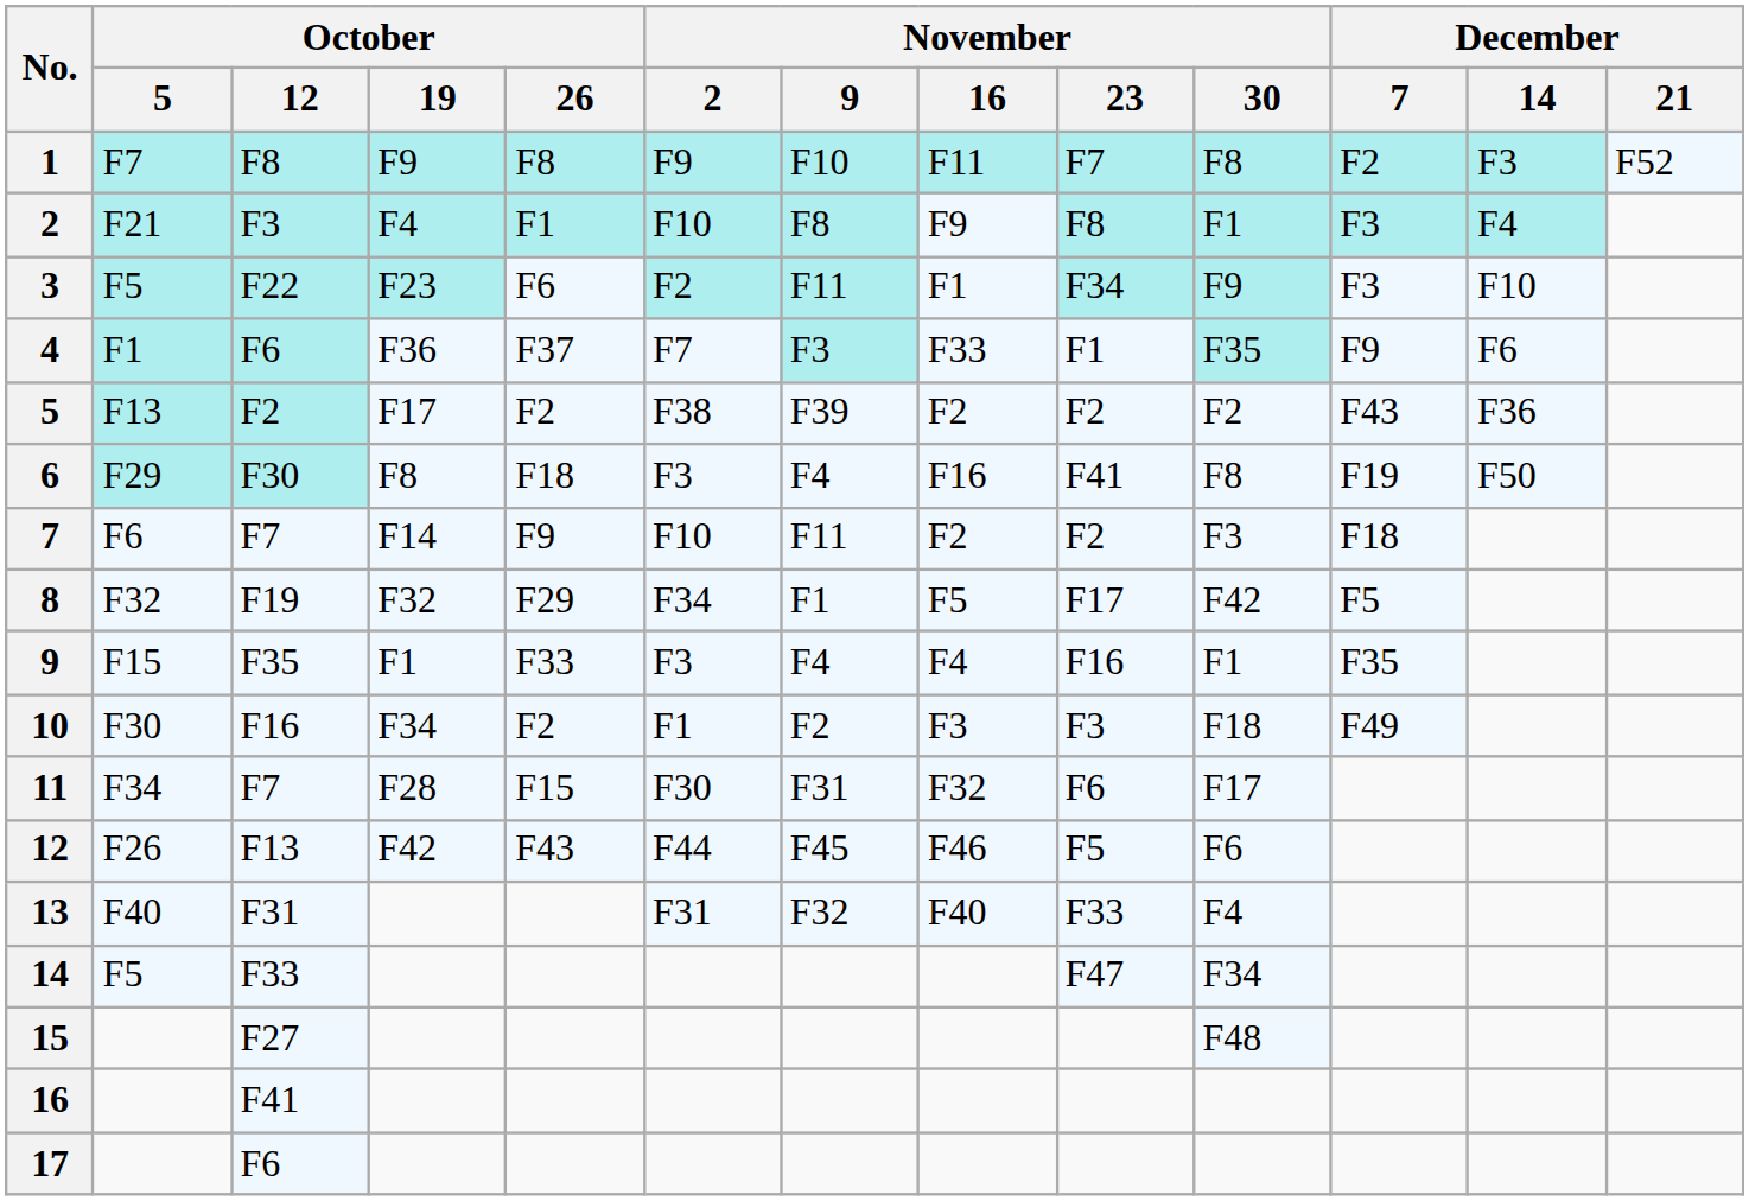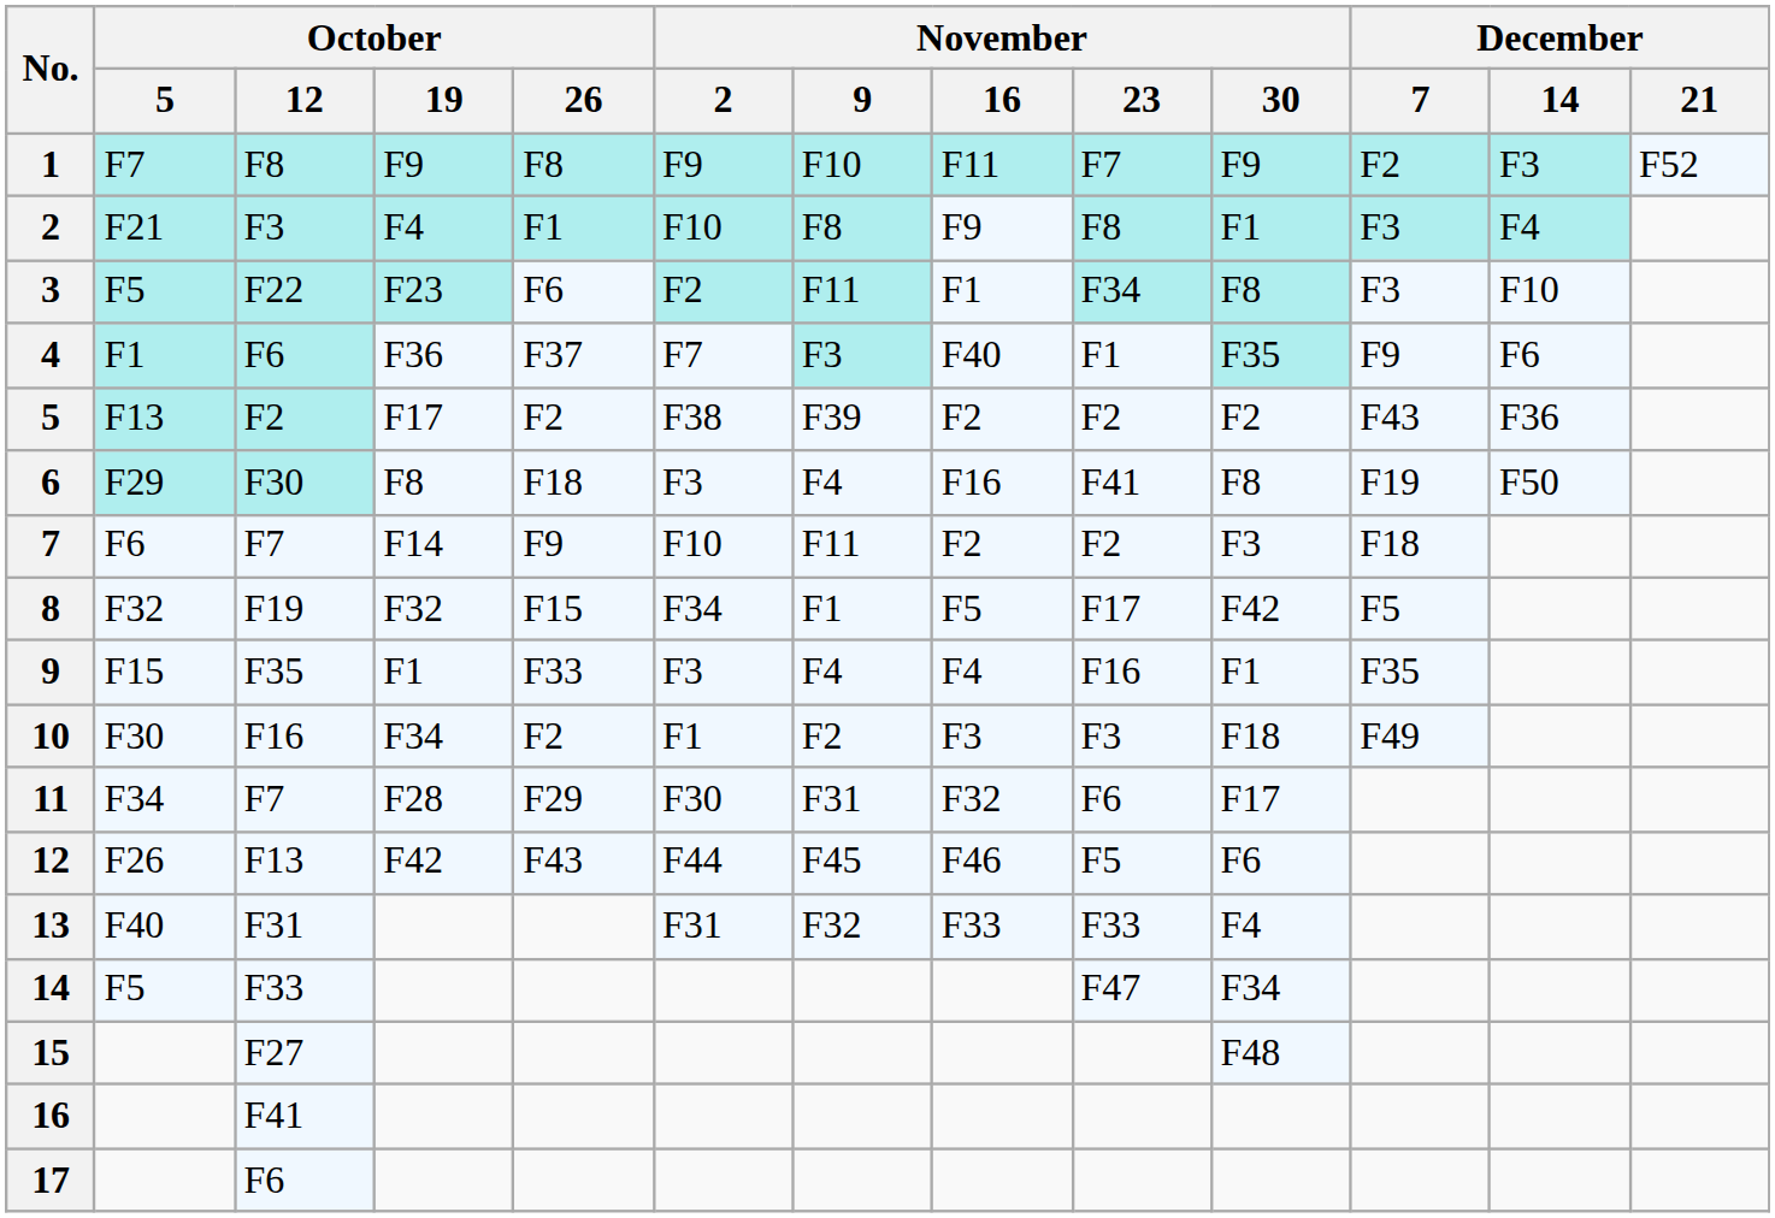1 | November / 30: F8 -> F9
3 | November / 30: F9 -> F8
4 | November / 16: F33 -> F40
8 | October / 26: F29 -> F15
11 | October / 26: F15 -> F29
13 | November / 16: F40 -> F33
